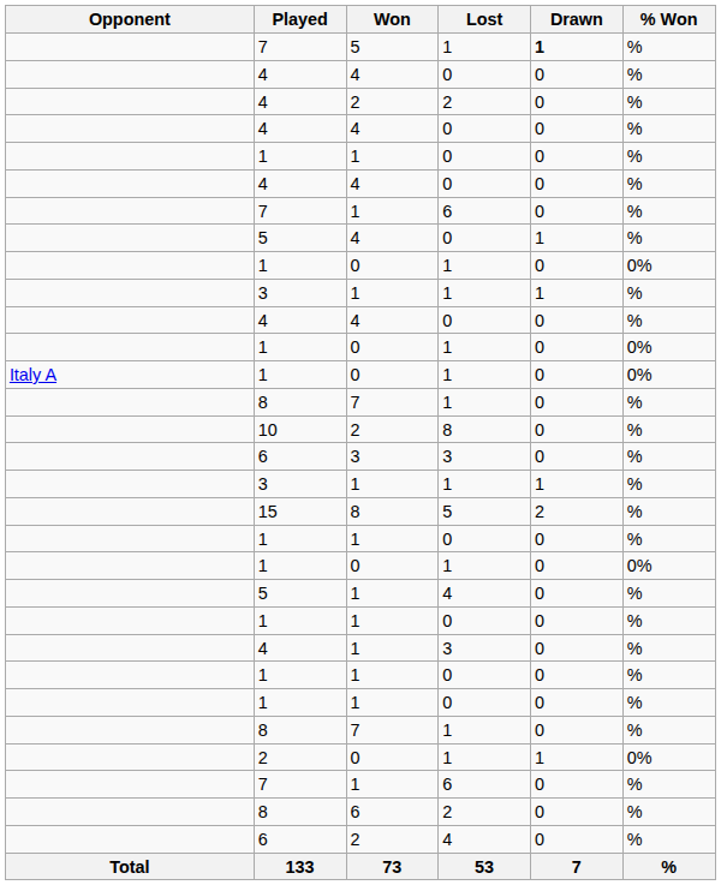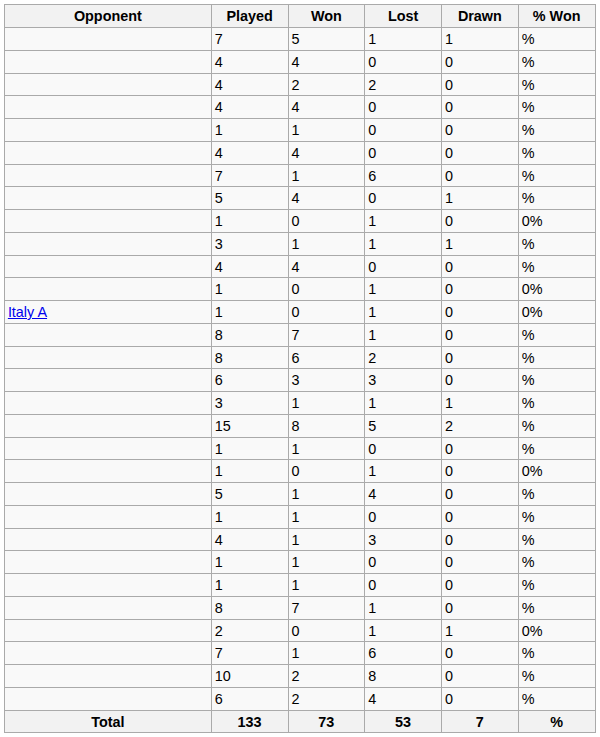7 / 5 | Drawn: bold -> normal
rows swapped: 8 / 6 <-> 10
